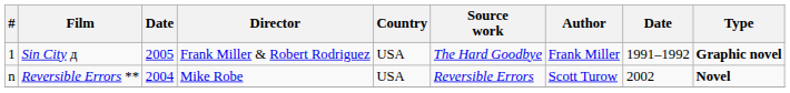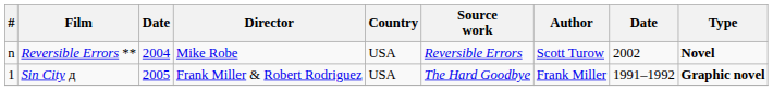rows swapped: Sin City д <-> Reversible Errors **
